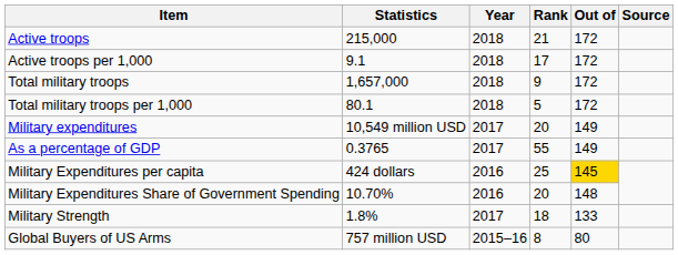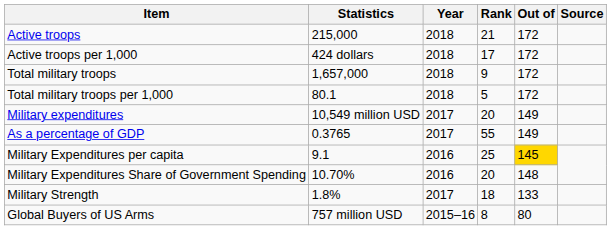Active troops per 1,000 | Statistics: 9.1 -> 424 dollars
Military Expenditures per capita | Statistics: 424 dollars -> 9.1
